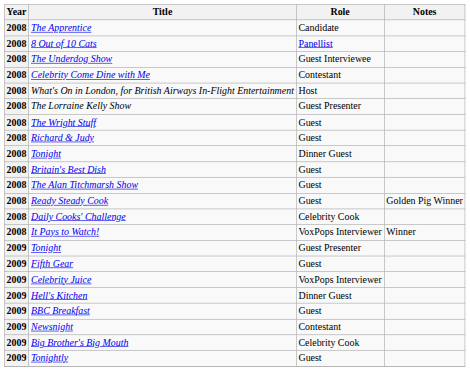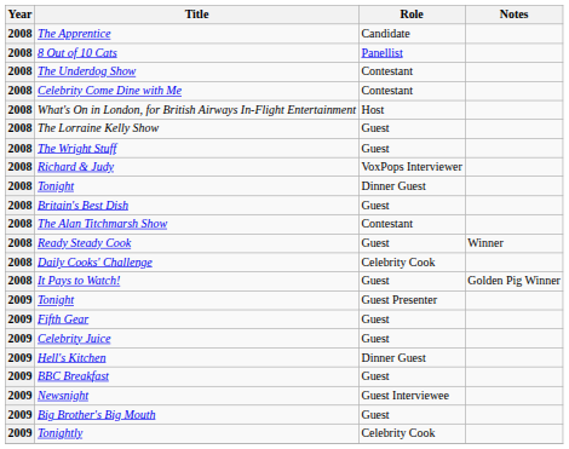The Underdog Show | Role: Guest Interviewee -> Contestant
The Lorraine Kelly Show | Role: Guest Presenter -> Guest
Richard & Judy | Role: Guest -> VoxPops Interviewer
The Alan Titchmarsh Show | Role: Guest -> Contestant
Ready Steady Cook | Notes: Golden Pig Winner -> Winner
It Pays to Watch! | Role: VoxPops Interviewer -> Guest
It Pays to Watch! | Notes: Winner -> Golden Pig Winner
Celebrity Juice | Role: VoxPops Interviewer -> Guest
Newsnight | Role: Contestant -> Guest Interviewee
Big Brother's Big Mouth | Role: Celebrity Cook -> Guest
Tonightly | Role: Guest -> Celebrity Cook
